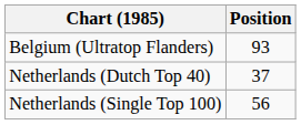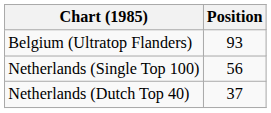rows swapped: Netherlands (Dutch Top 40) <-> Netherlands (Single Top 100)
